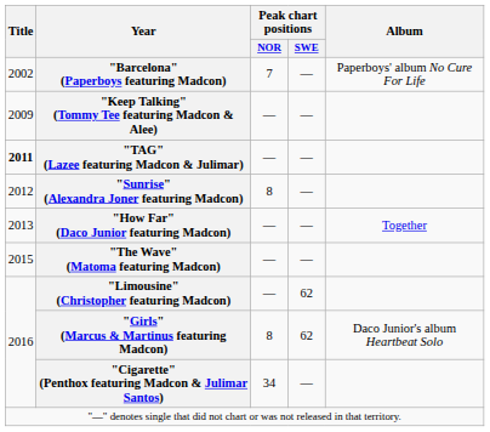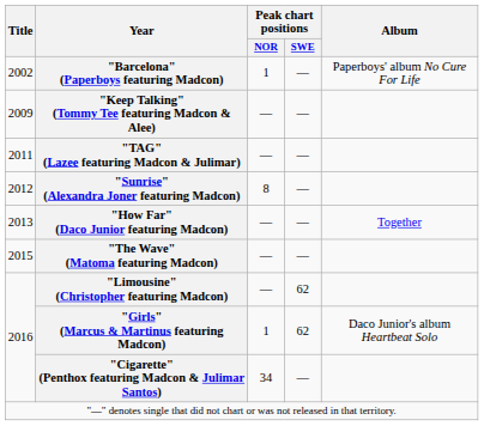"Barcelona" (Paperboys featuring Madcon) | Peak chart positions / NOR: 7 -> 1
"TAG" (Lazee featuring Madcon & Julimar) | Title: bold -> normal
"Girls" (Marcus & Martinus featuring Madcon) | Peak chart positions / NOR: 8 -> 1
